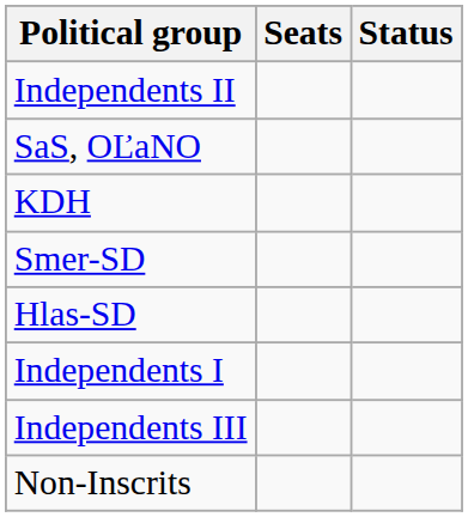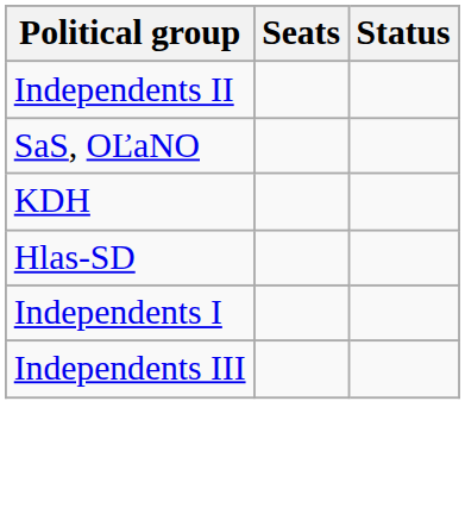- row: Smer-SD
- row: Non-Inscrits
